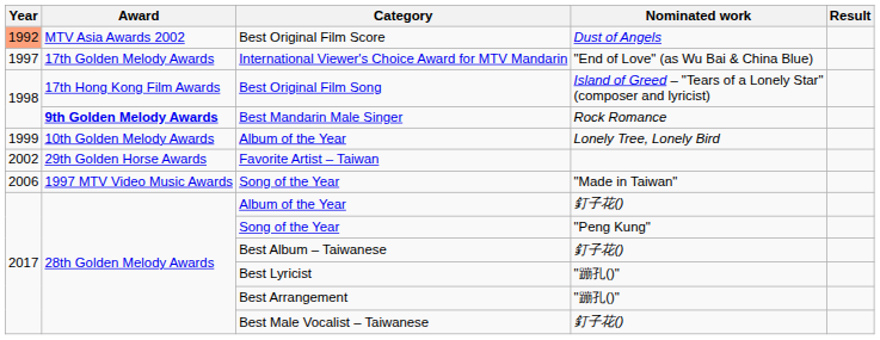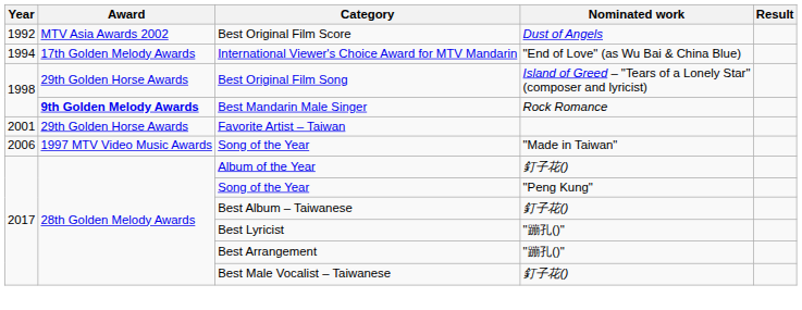Best Original Film Score | Year: lightsalmon background -> no background
International Viewer's Choice Award for MTV Mandarin | Year: 1997 -> 1994
Best Original Film Song | Award: 17th Hong Kong Film Awards -> 29th Golden Horse Awards
- row: 1999 | 10th Golden Melody Awards | Album of the Year | Lonely Tree, Lonely Bird
Favorite Artist – Taiwan | Year: 2002 -> 2001
